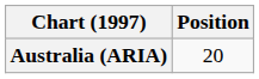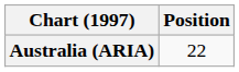Australia (ARIA) | Position: 20 -> 22
